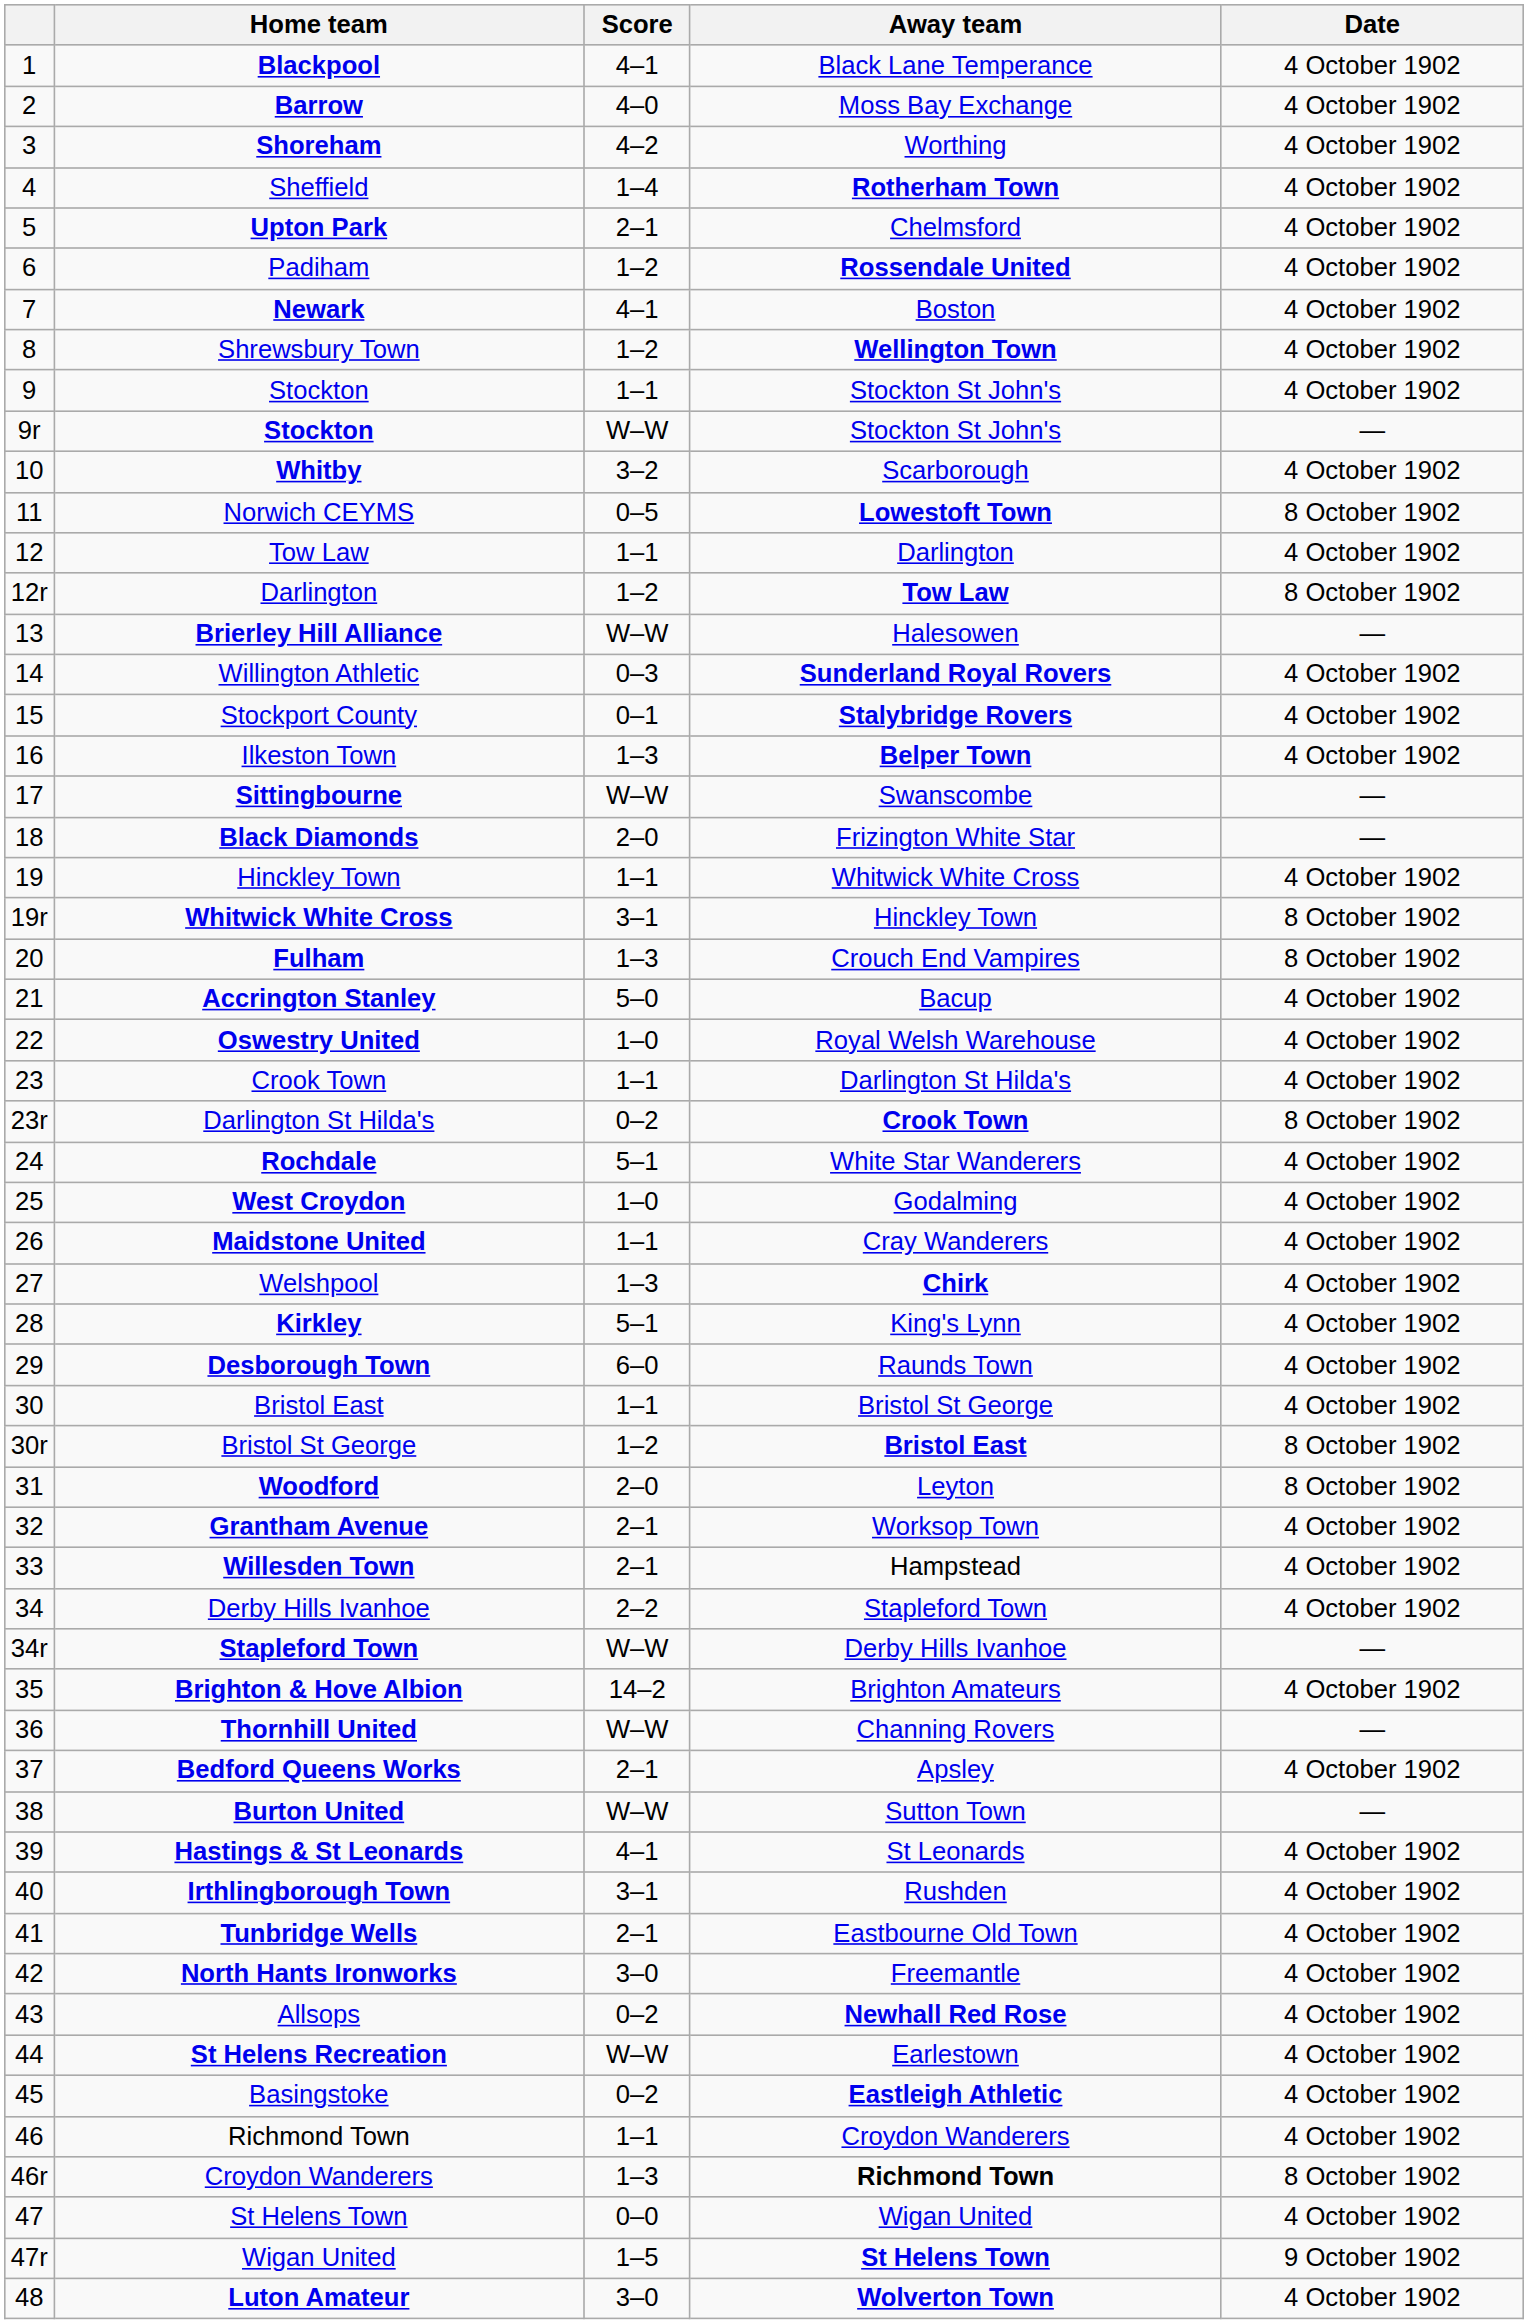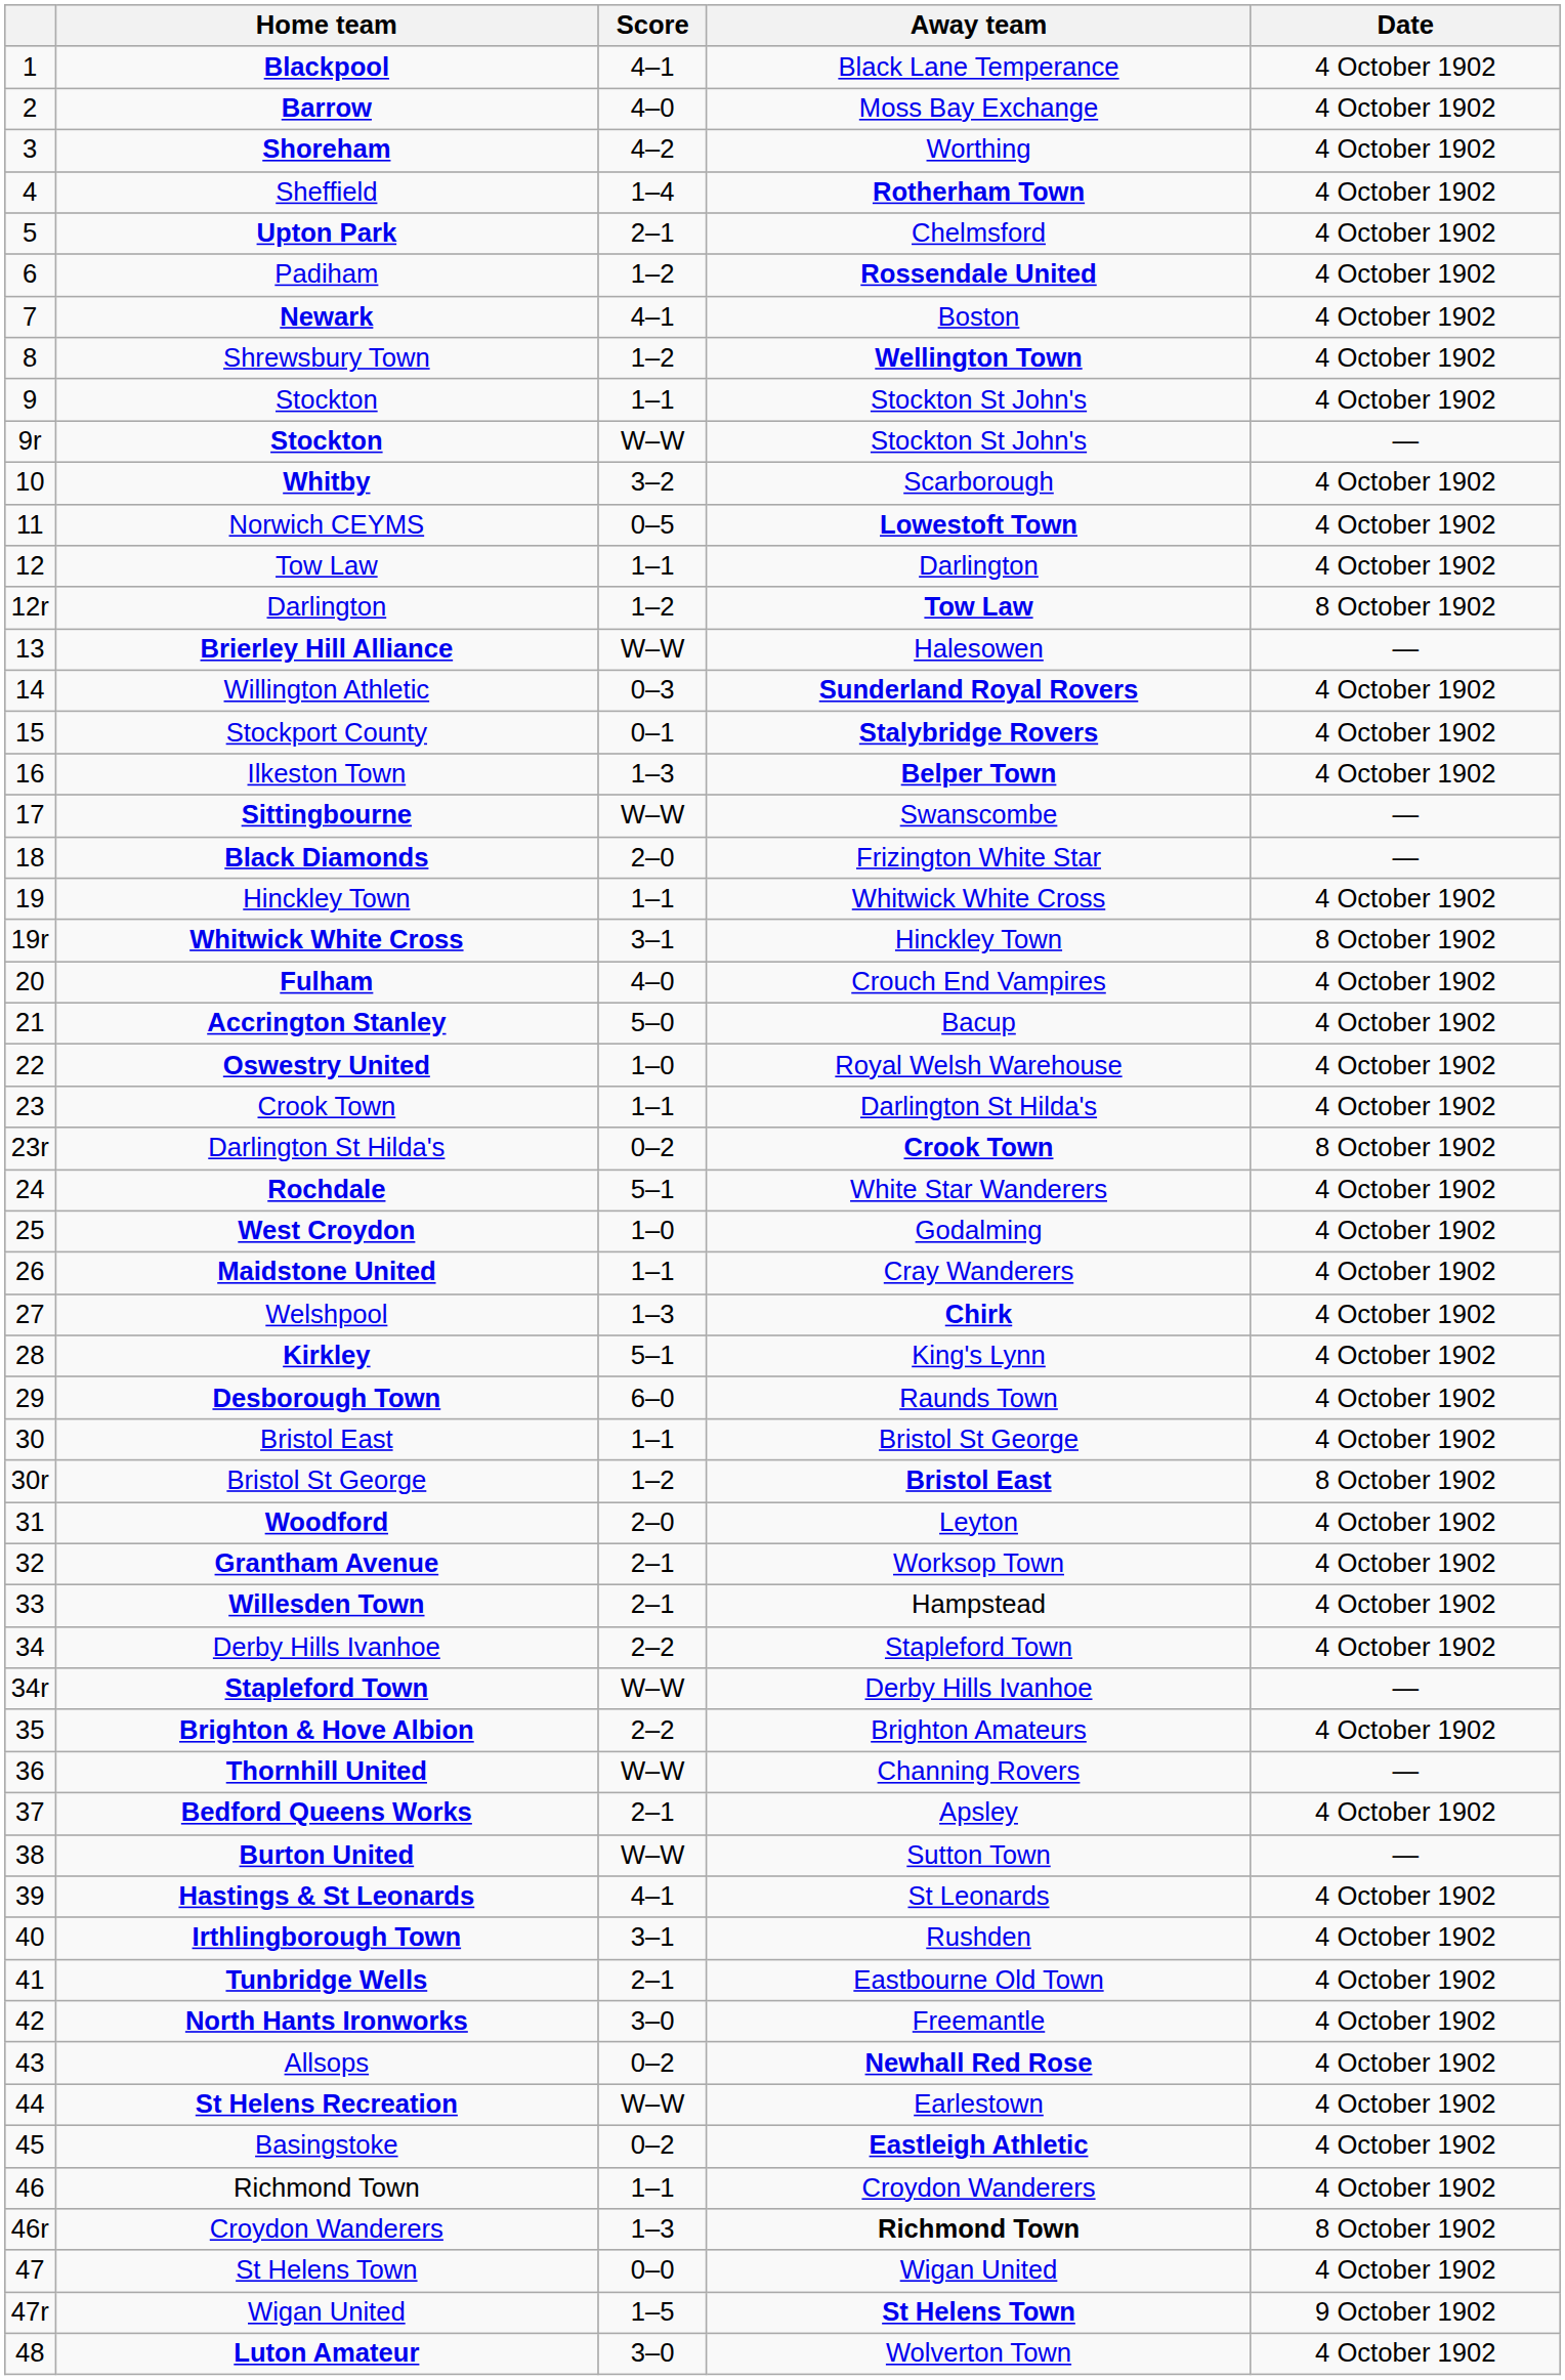Norwich CEYMS | Date: 8 October 1902 -> 4 October 1902
Fulham | Score: 1–3 -> 4–0
Fulham | Date: 8 October 1902 -> 4 October 1902
Woodford | Date: 8 October 1902 -> 4 October 1902
Brighton & Hove Albion | Score: 14–2 -> 2–2
Luton Amateur | Away team: bold -> normal
